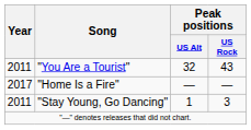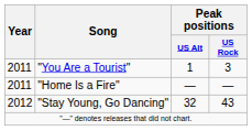"You Are a Tourist" | Peak positions / US Alt: 32 -> 1
"You Are a Tourist" | Peak positions / US Rock: 43 -> 3
"Home Is a Fire" | Year: 2017 -> 2011
"Stay Young, Go Dancing" | Year: 2011 -> 2012
"Stay Young, Go Dancing" | Peak positions / US Alt: 1 -> 32
"Stay Young, Go Dancing" | Peak positions / US Rock: 3 -> 43
